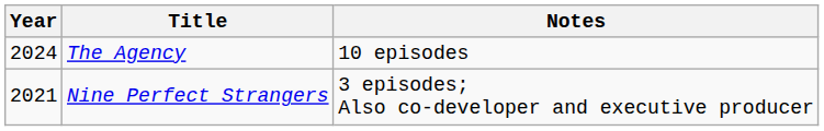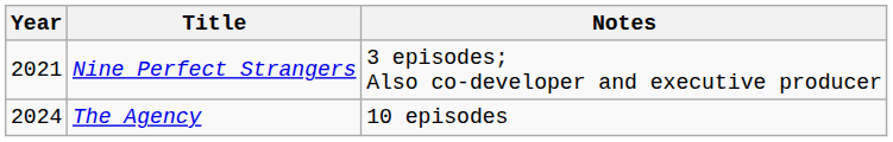rows swapped: Nine Perfect Strangers <-> The Agency
